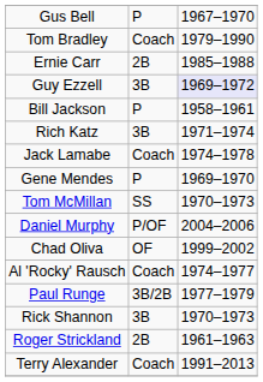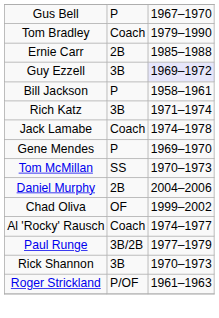Daniel Murphy | column 2: P/OF -> 2B
Roger Strickland | column 2: 2B -> P/OF
- row: Terry Alexander | Coach | 1991–2013
